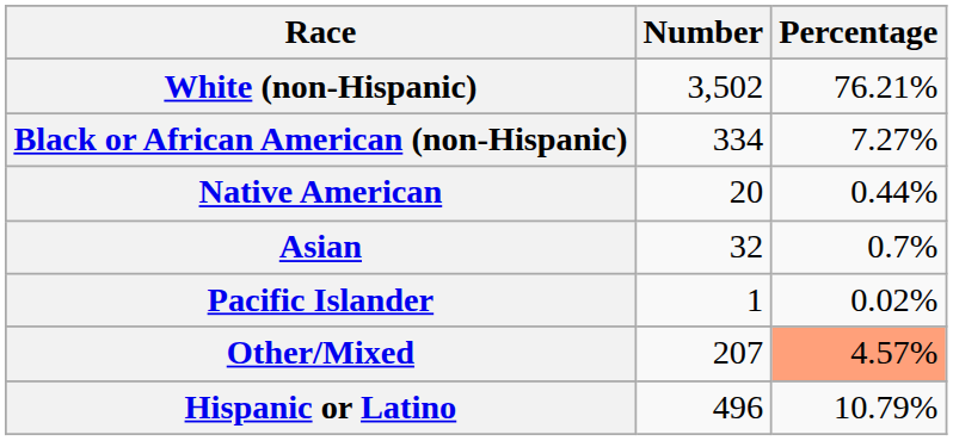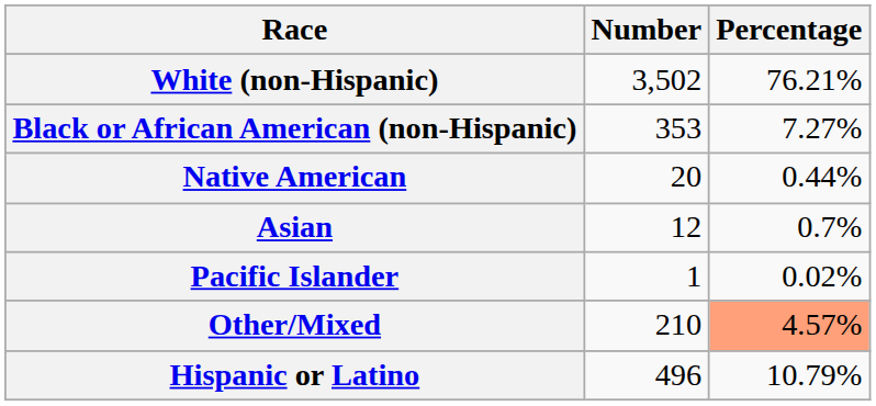Black or African American (non-Hispanic) | Number: 334 -> 353
Asian | Number: 32 -> 12
Other/Mixed | Number: 207 -> 210
